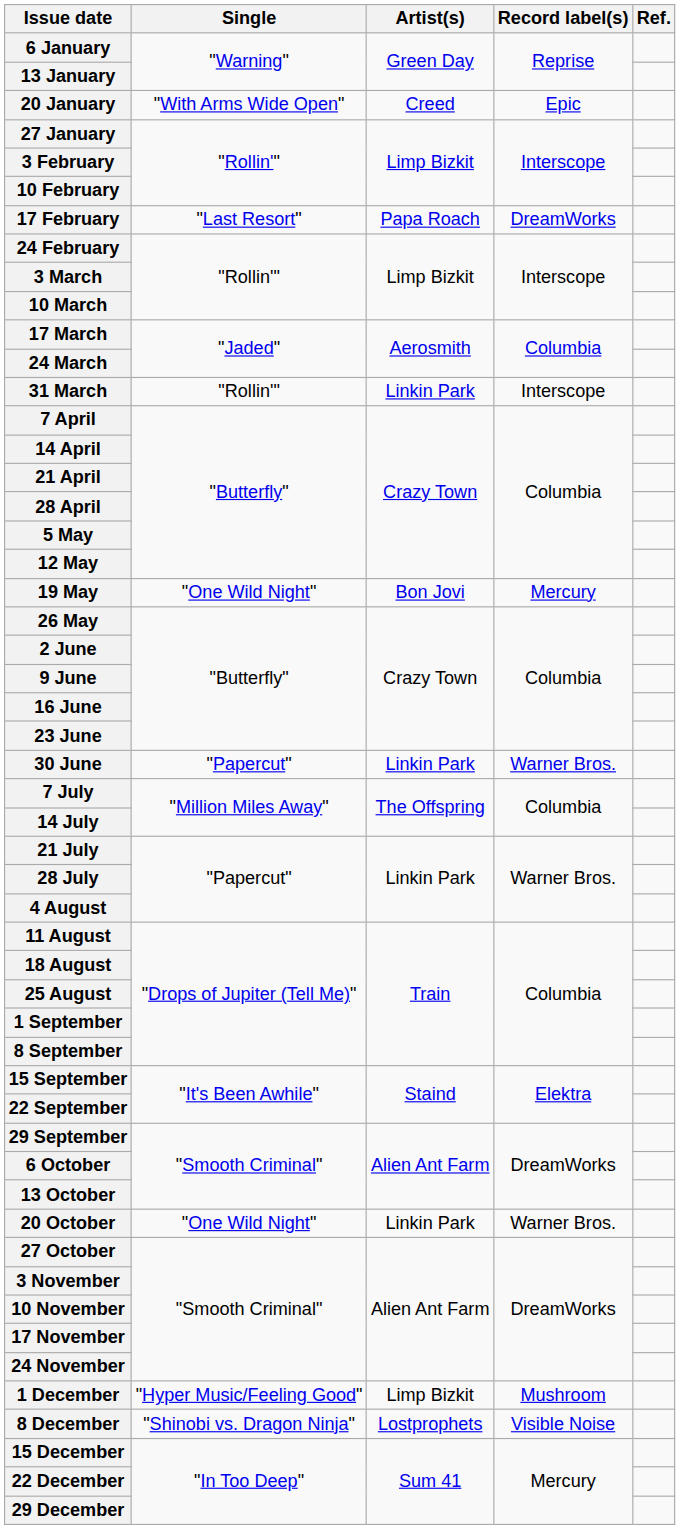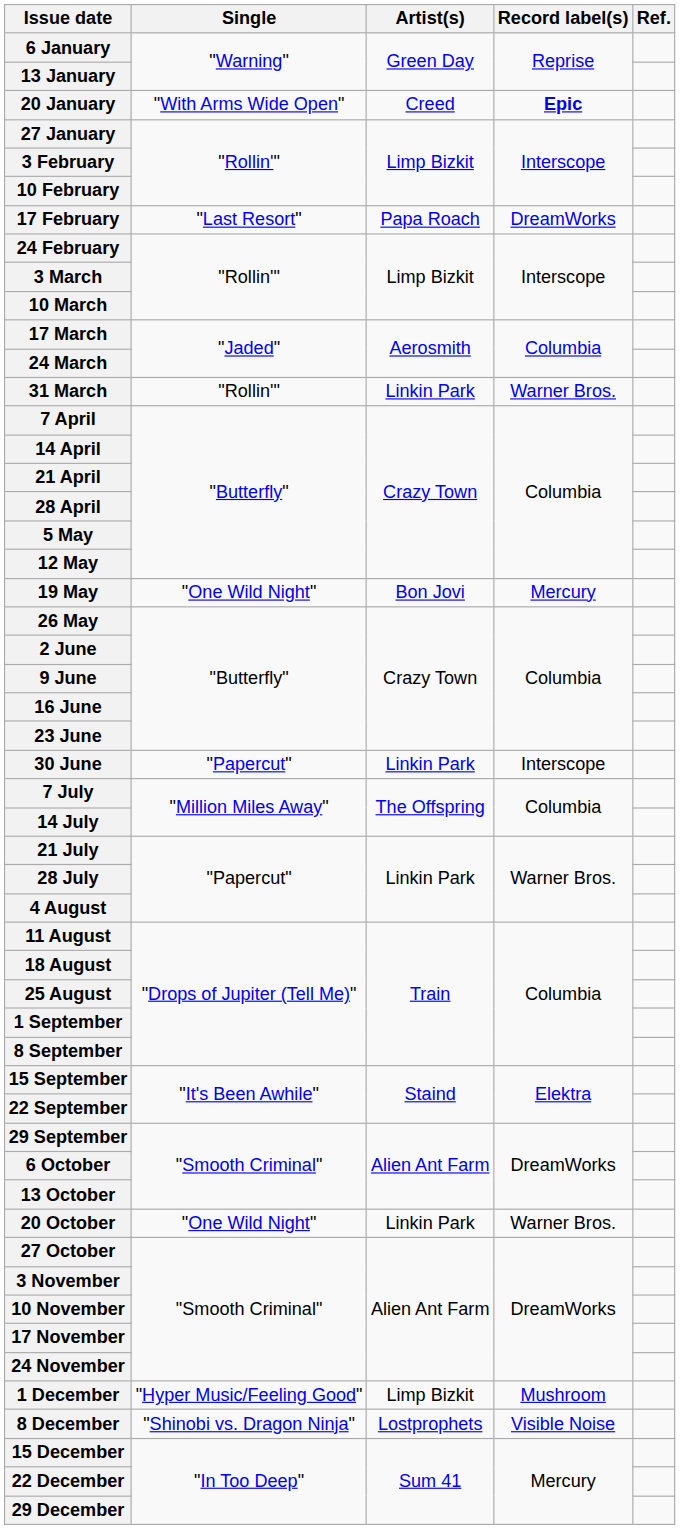20 January | Record label(s): normal -> bold
31 March | Record label(s): Interscope -> Warner Bros.
30 June | Record label(s): Warner Bros. -> Interscope
